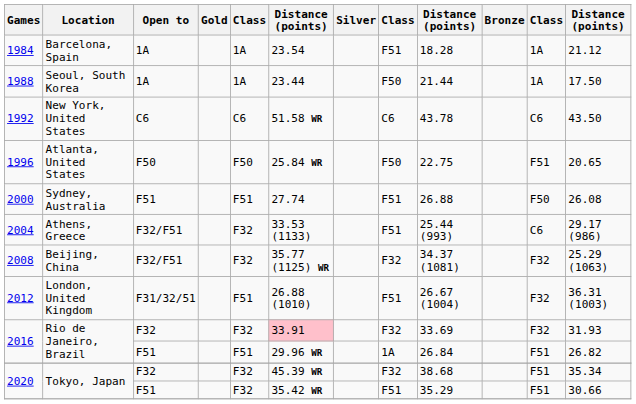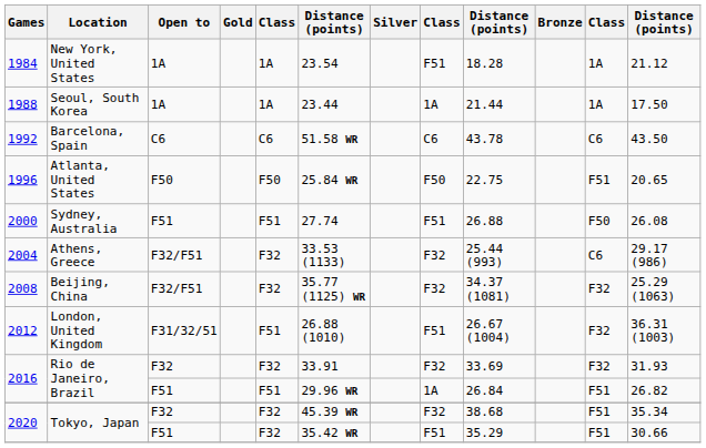1984 | Location: Barcelona, Spain -> New York, United States
1988 | column 8: F50 -> 1A
1992 | Location: New York, United States -> Barcelona, Spain
2004 | column 8: F51 -> F32
2016 / F32 | column 6: pink background -> no background
